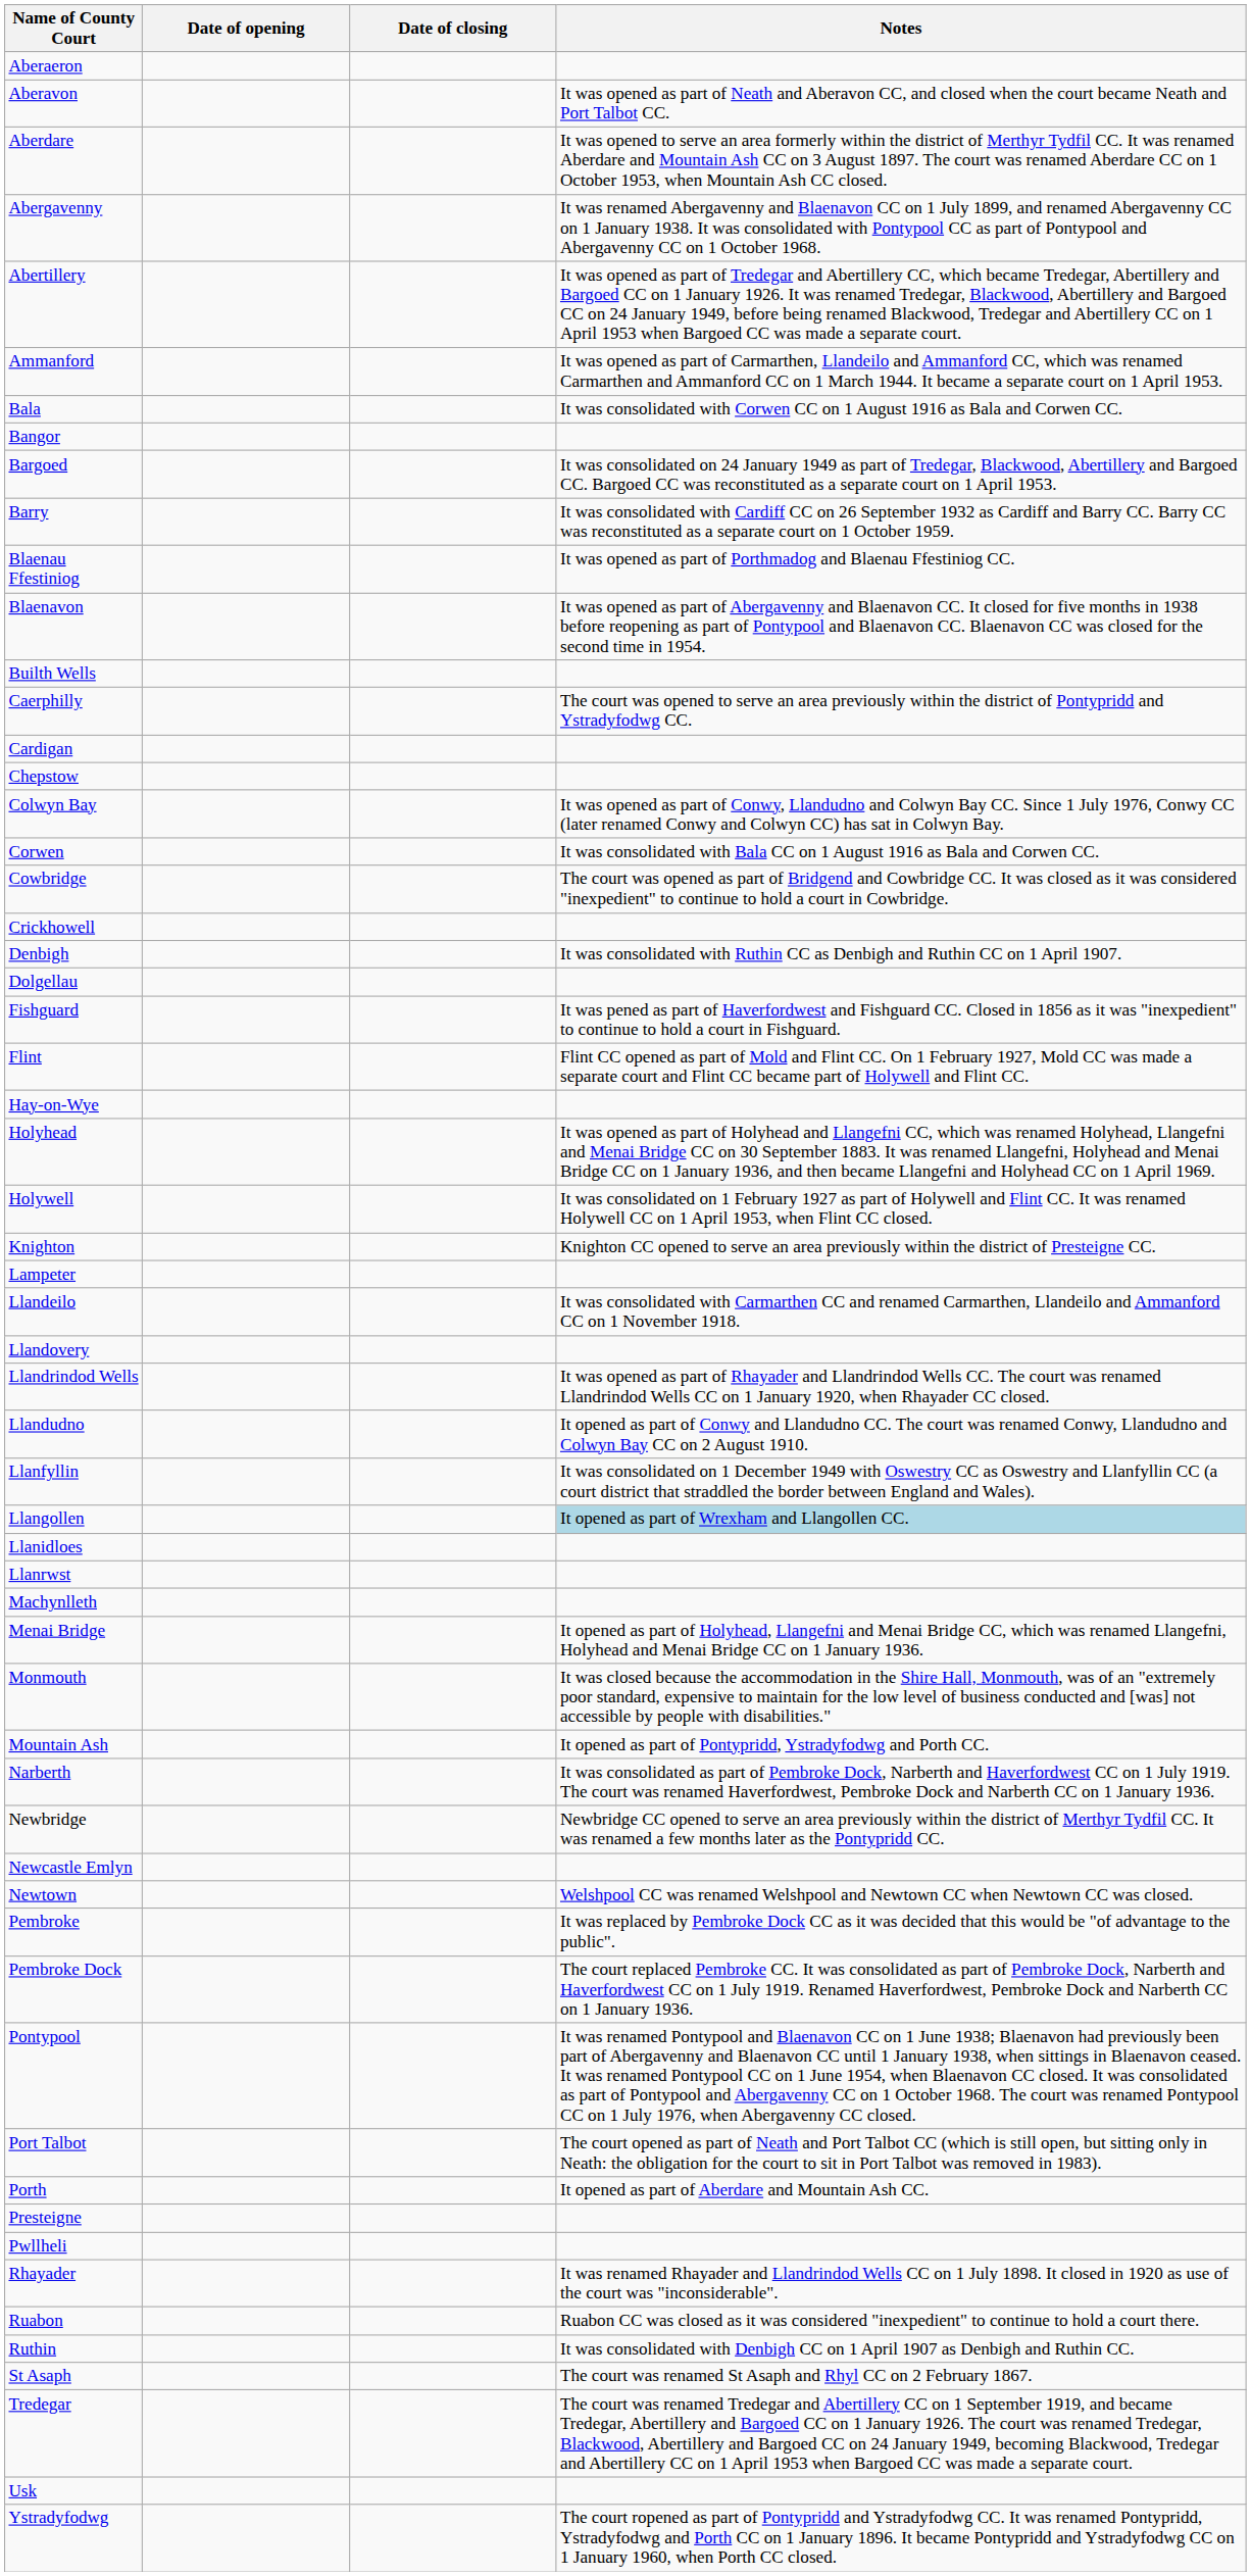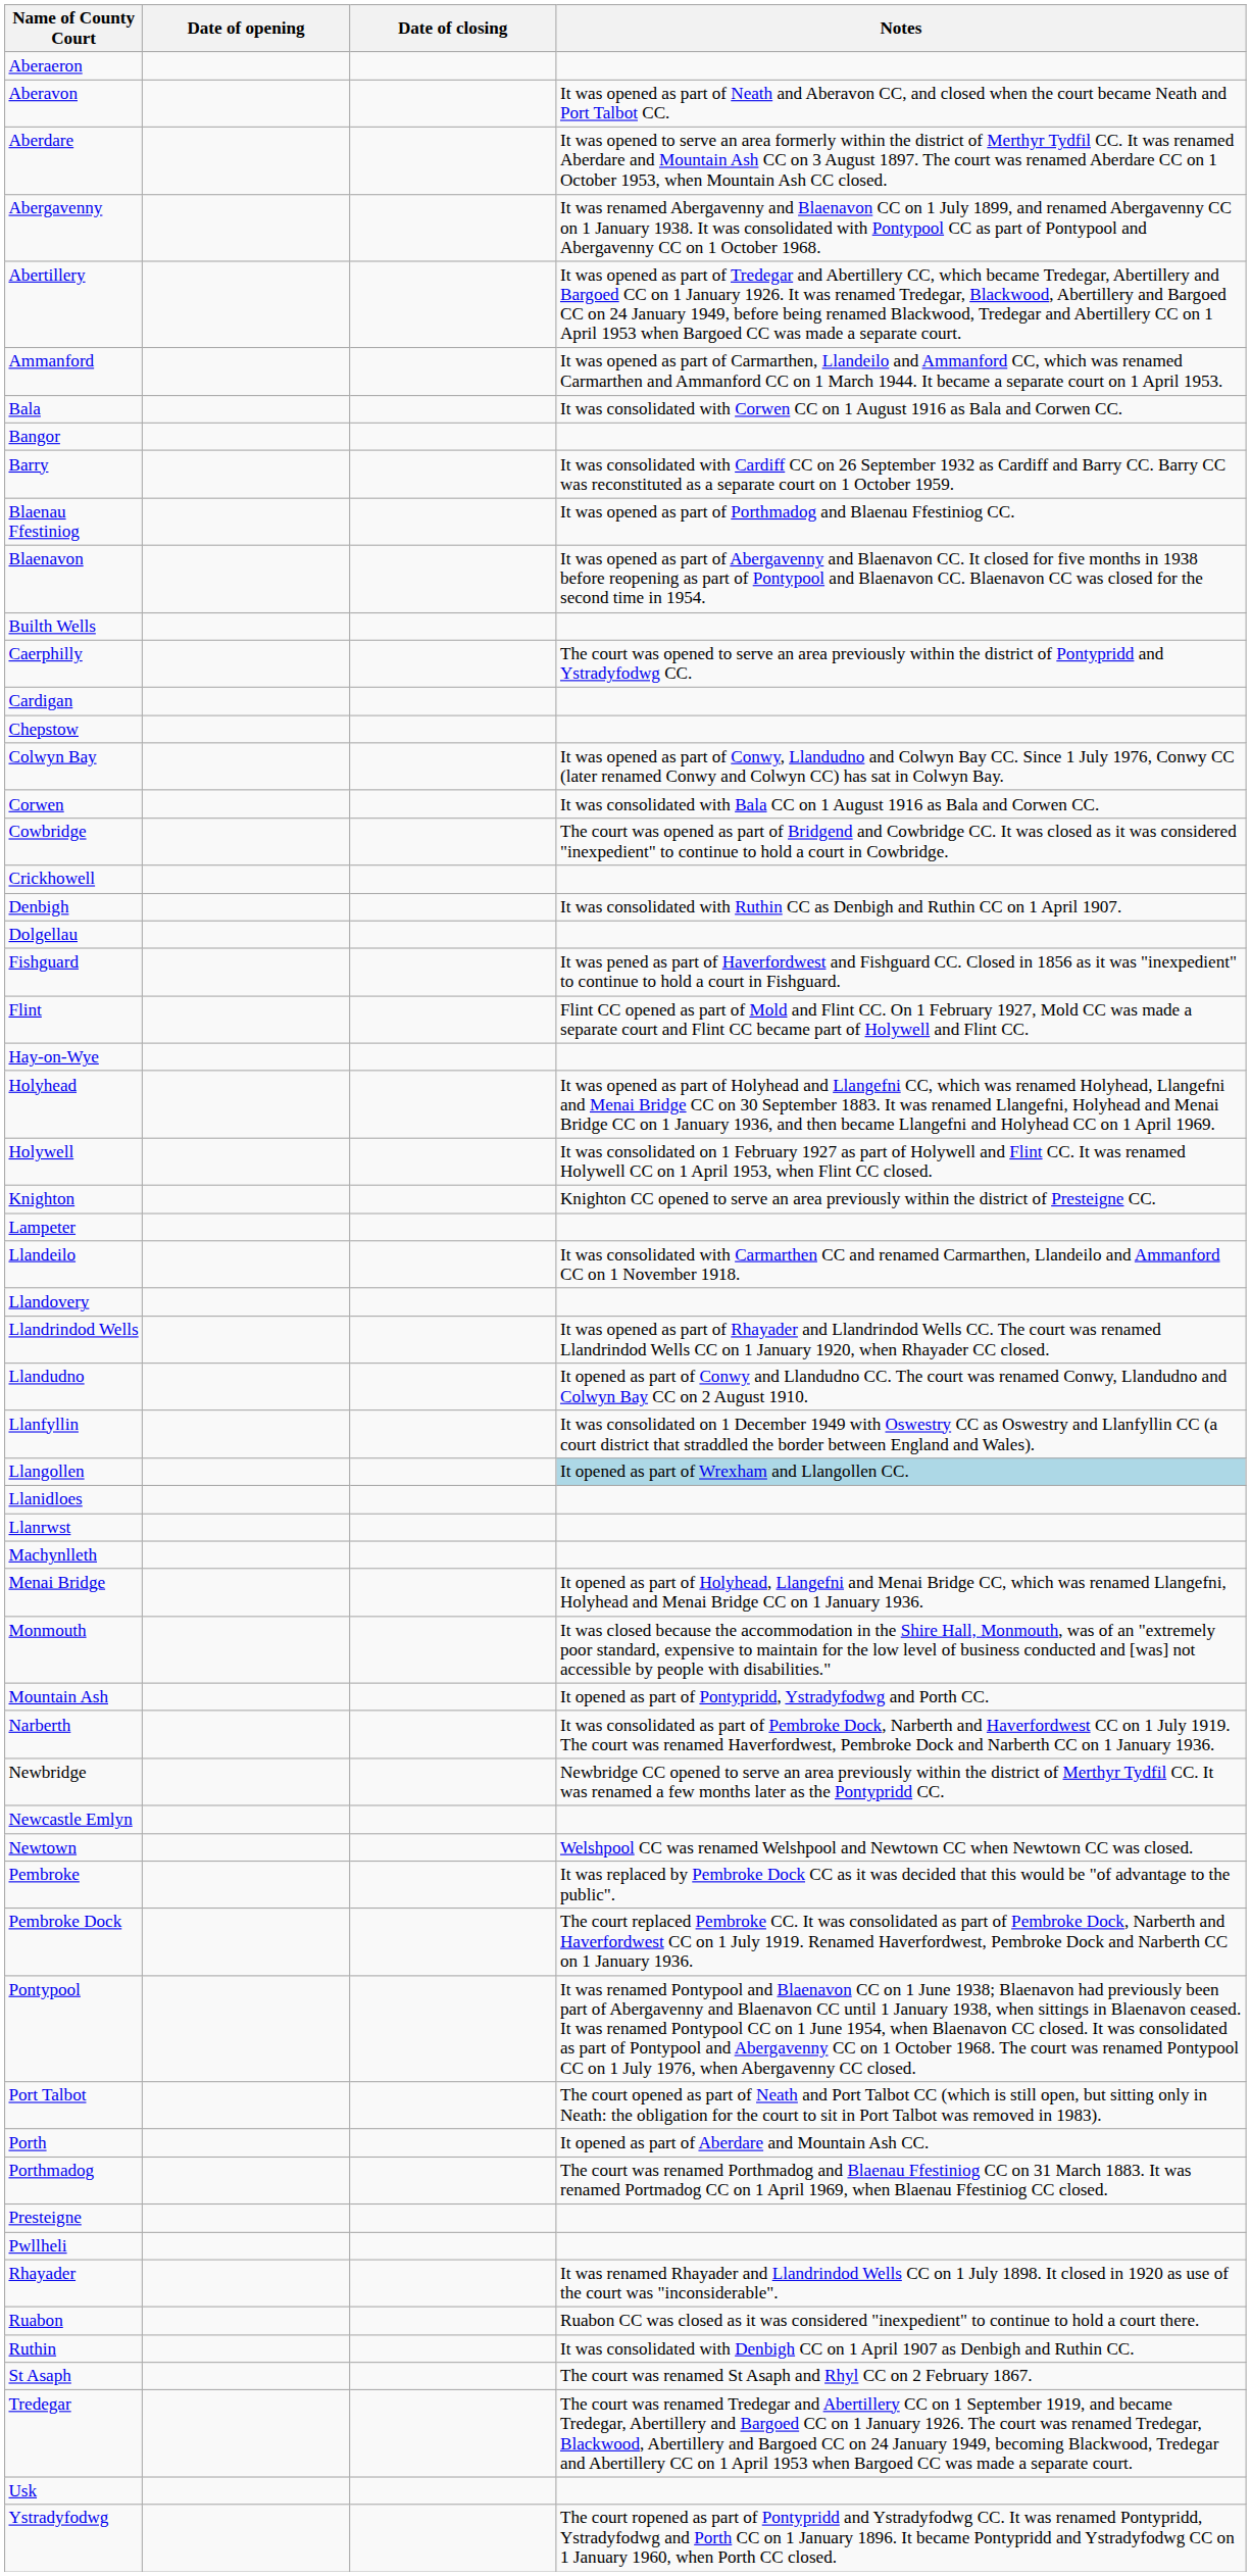- row: Bargoed | It was consolidated on 24 January 1949 as part of Tredegar, Blackwood, Abertillery and Bargoed CC. Bargoed CC was reconstituted as a separate court on 1 April 1953.
+ row: Porthmadog | The court was renamed Porthmadog and Blaenau Ffestiniog CC on 31 March 1883. It was renamed Portmadog CC on 1 April 1969, when Blaenau Ffestiniog CC closed.
